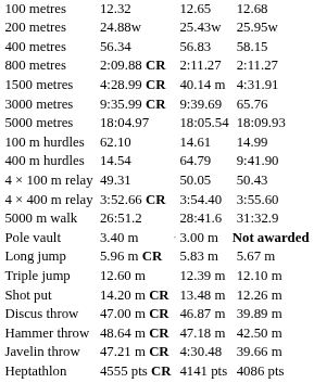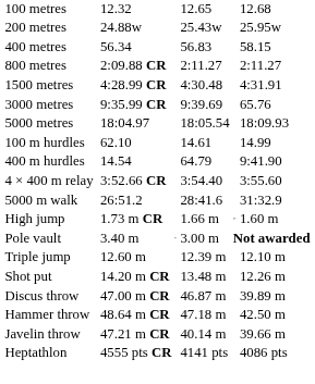1500 metres | column 5: 40.14 m -> 4:30.48
- row: 4 × 100 m relay | 49.31 | 50.05 | 50.43
+ row: High jump | 1.73 m CR | 1.66 m | 1.60 m
- row: Long jump | 5.96 m CR | 5.83 m | 5.67 m
Javelin throw | column 5: 4:30.48 -> 40.14 m
